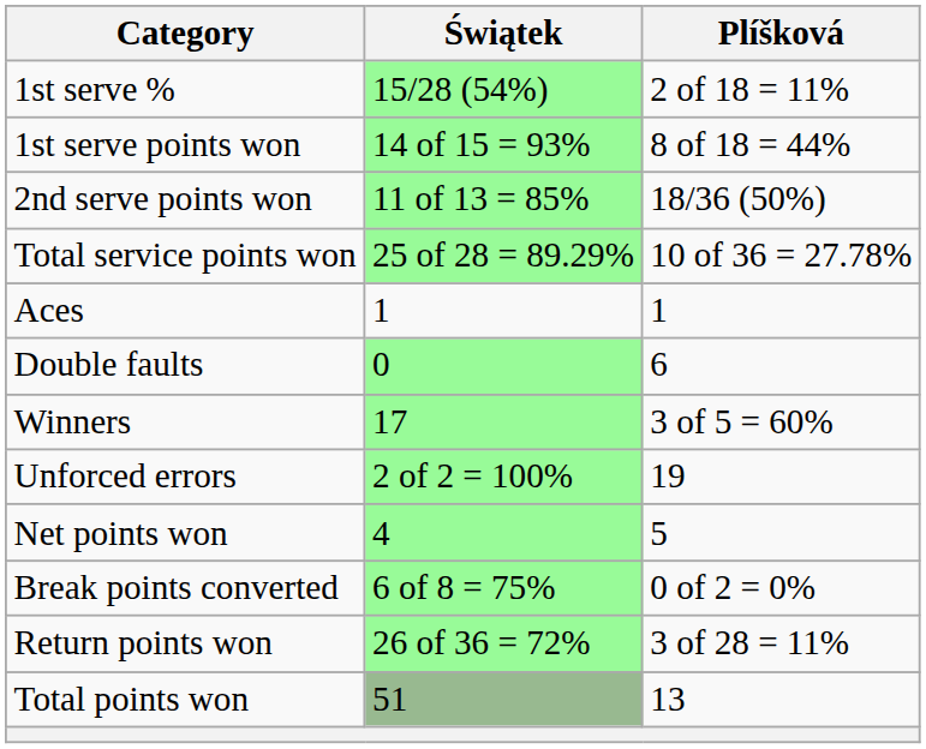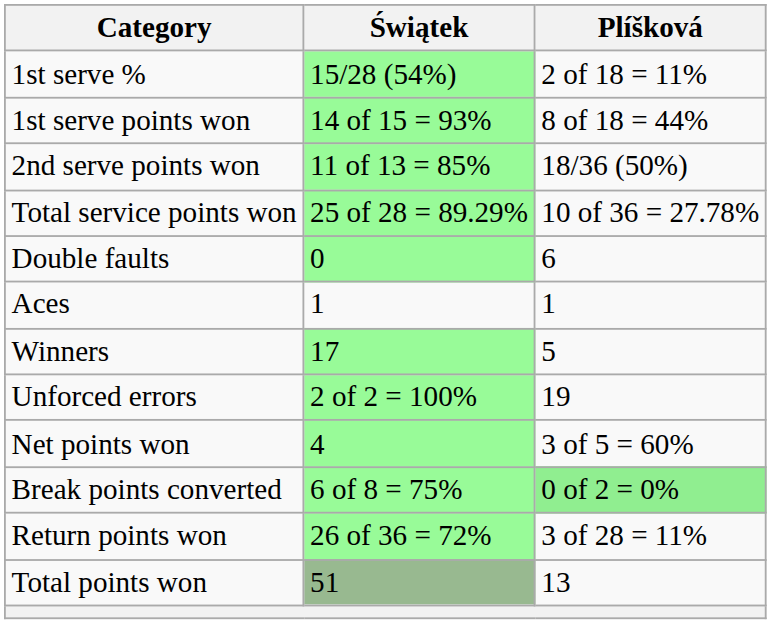rows swapped: Aces <-> Double faults
Winners | Plíšková: 3 of 5 = 60% -> 5
Net points won | Plíšková: 5 -> 3 of 5 = 60%
Break points converted | Plíšková: no background -> lightgreen background
